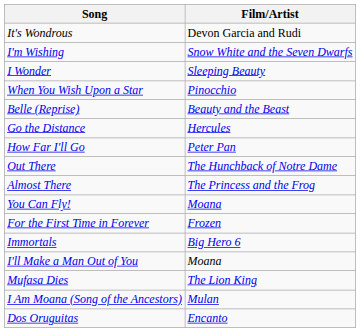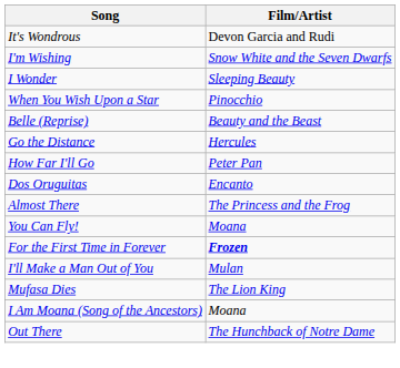rows swapped: Out There <-> Dos Oruguitas
For the First Time in Forever | Film/Artist: normal -> bold
- row: Immortals | Big Hero 6
I'll Make a Man Out of You | Film/Artist: Moana -> Mulan
I Am Moana (Song of the Ancestors) | Film/Artist: Mulan -> Moana
